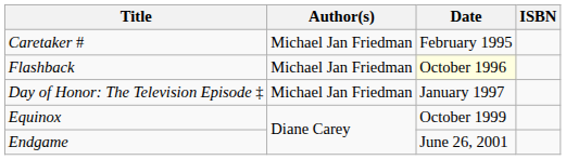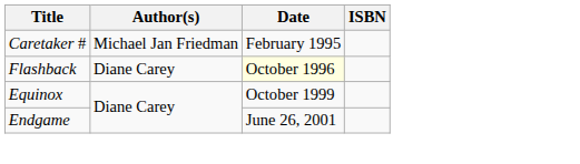Flashback | Author(s): Michael Jan Friedman -> Diane Carey
- row: Day of Honor: The Television Episode ‡ | Michael Jan Friedman | January 1997
